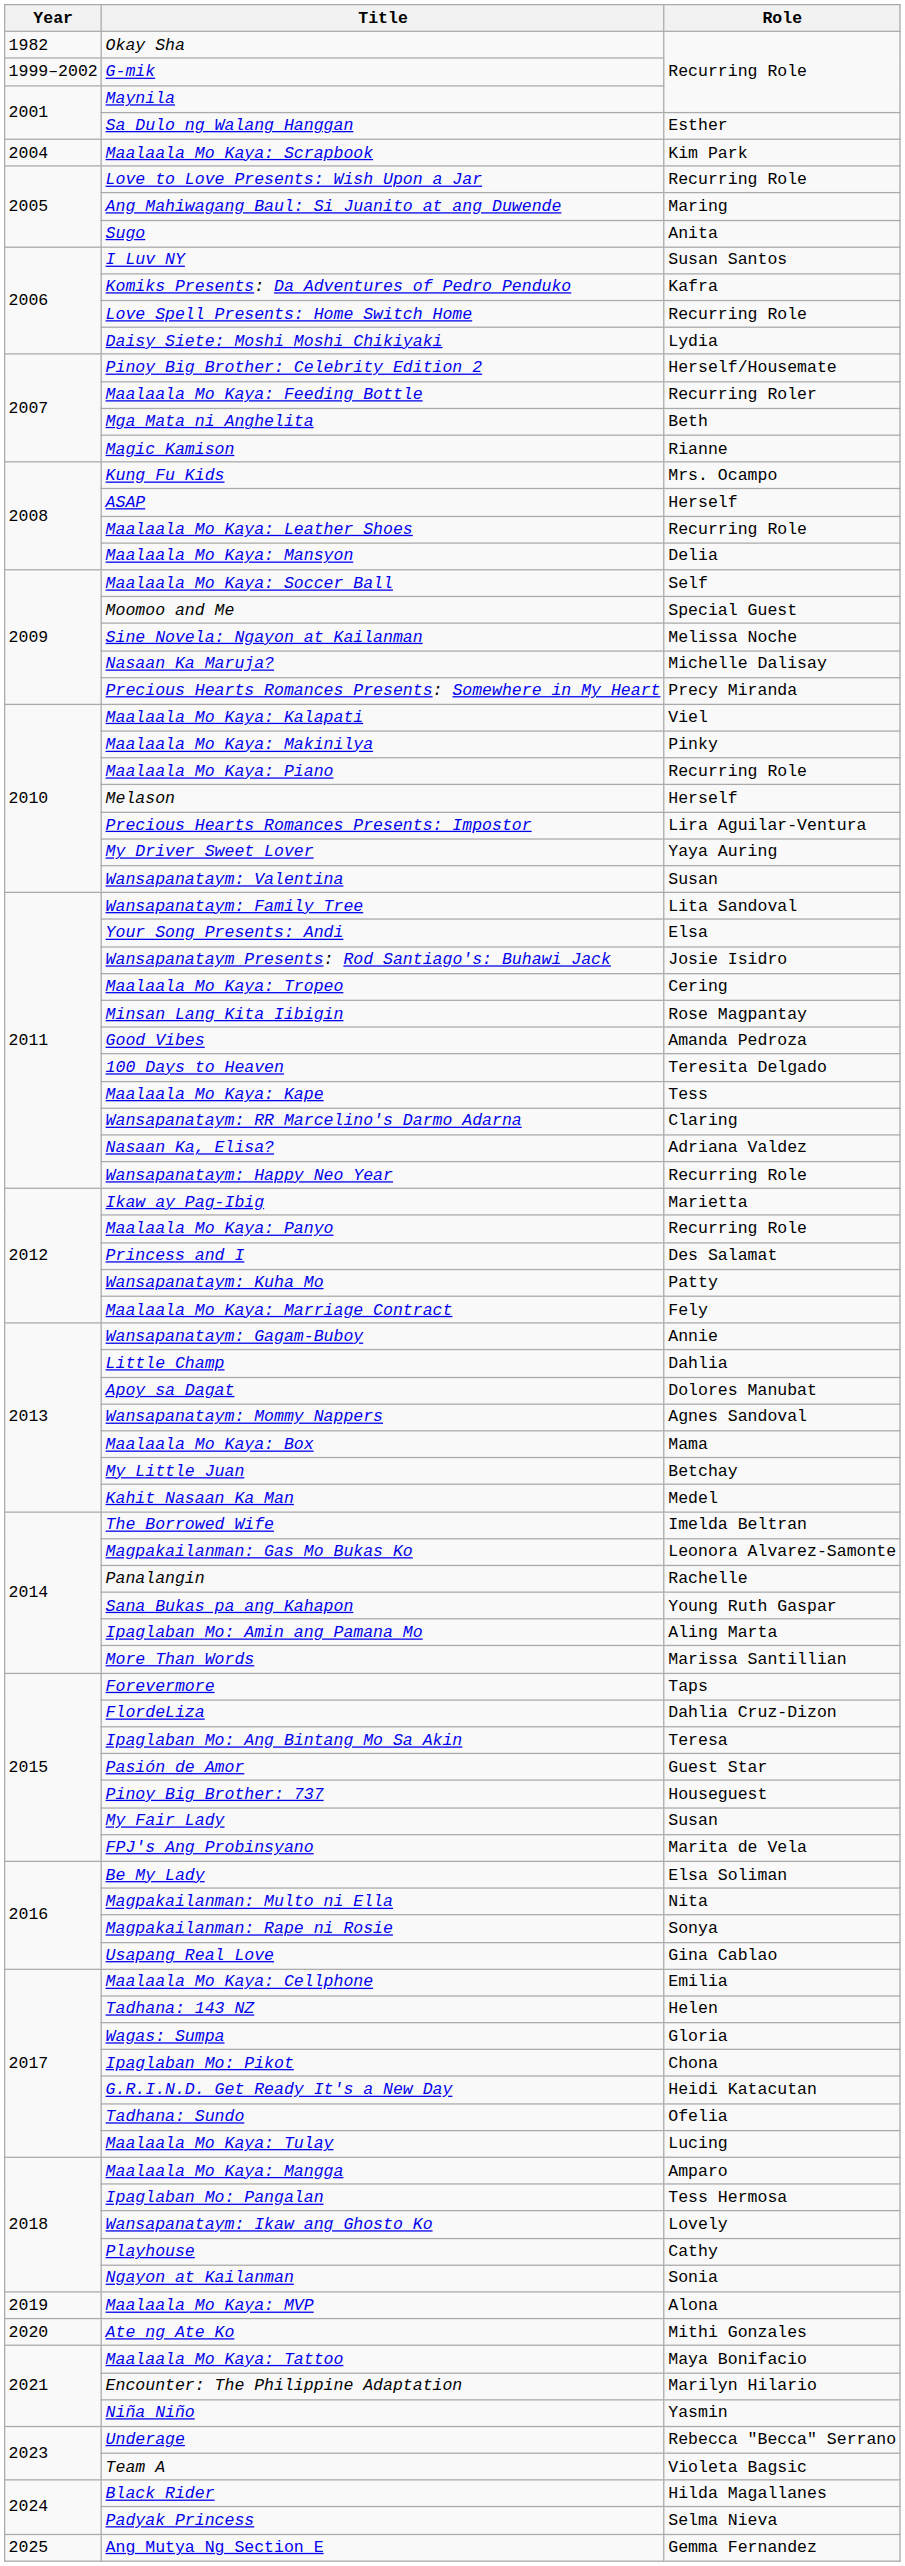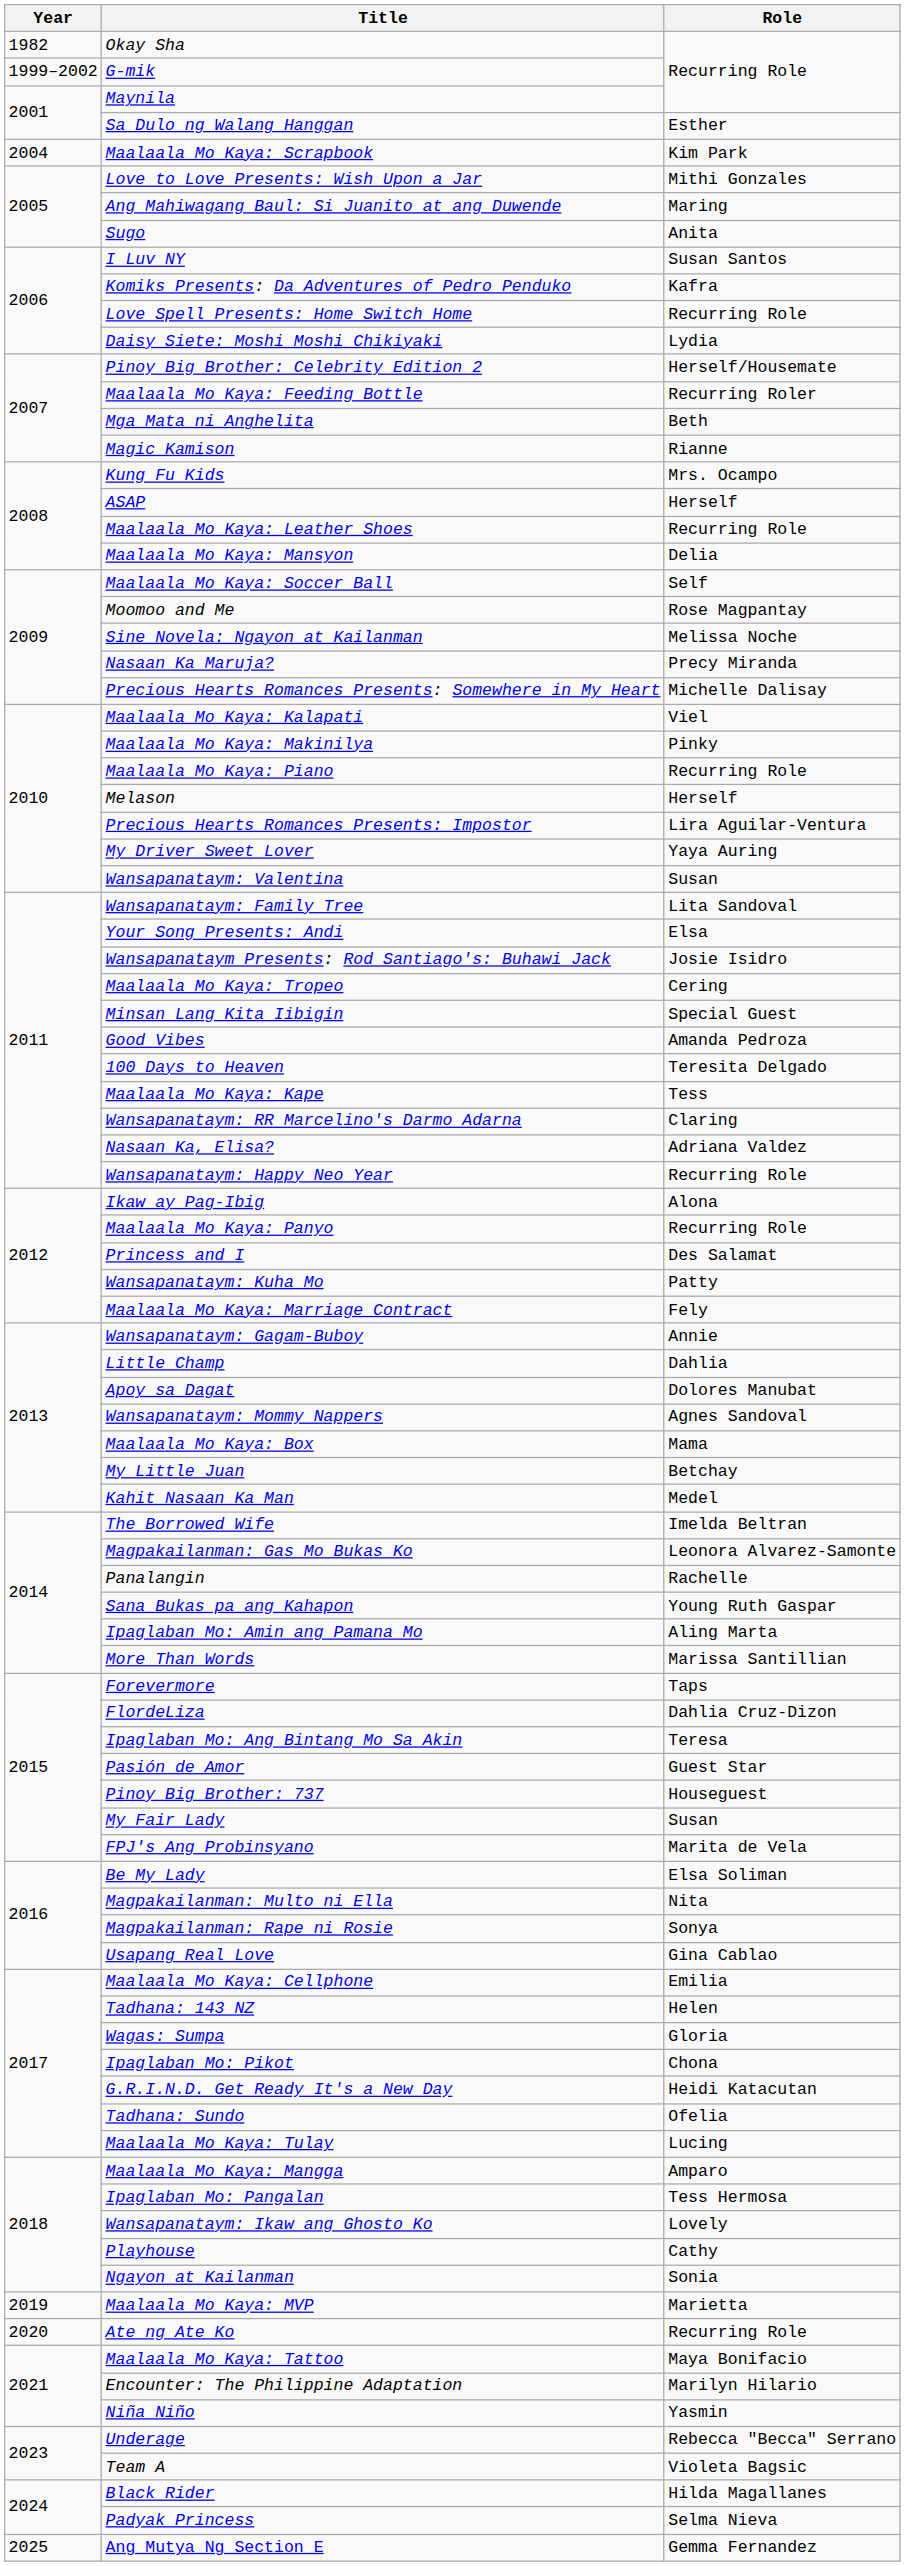Love to Love Presents: Wish Upon a Jar | Role: Recurring Role -> Mithi Gonzales
Moomoo and Me | Role: Special Guest -> Rose Magpantay
Nasaan Ka Maruja? | Role: Michelle Dalisay -> Precy Miranda
Precious Hearts Romances Presents: Somewhere in My Heart | Role: Precy Miranda -> Michelle Dalisay
Minsan Lang Kita Iibigin | Role: Rose Magpantay -> Special Guest
Ikaw ay Pag-Ibig | Role: Marietta -> Alona
Maalaala Mo Kaya: MVP | Role: Alona -> Marietta
Ate ng Ate Ko | Role: Mithi Gonzales -> Recurring Role
